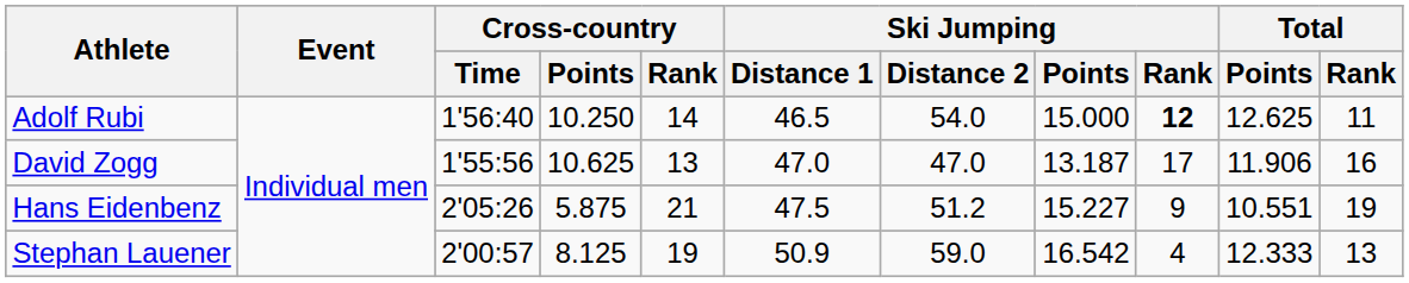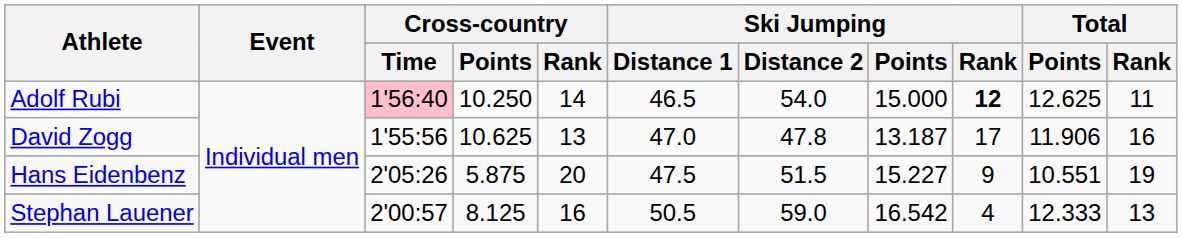Adolf Rubi | Cross-country / Time: no background -> pink background
David Zogg | Ski Jumping / Distance 2: 47.0 -> 47.8
Hans Eidenbenz | Cross-country / Rank: 21 -> 20
Hans Eidenbenz | Ski Jumping / Distance 2: 51.2 -> 51.5
Stephan Lauener | Cross-country / Rank: 19 -> 16
Stephan Lauener | Ski Jumping / Distance 1: 50.9 -> 50.5
